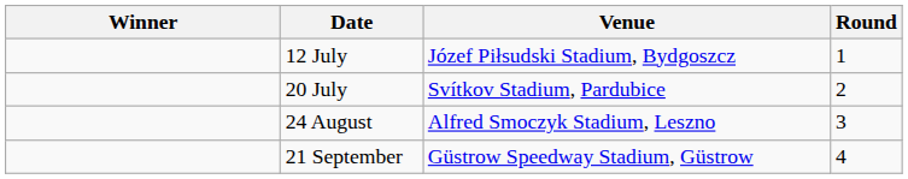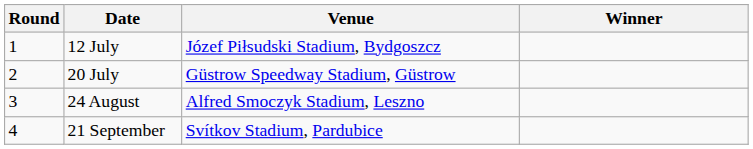columns swapped: Round <-> Winner
20 July | Venue: Svítkov Stadium, Pardubice -> Güstrow Speedway Stadium, Güstrow
21 September | Venue: Güstrow Speedway Stadium, Güstrow -> Svítkov Stadium, Pardubice
